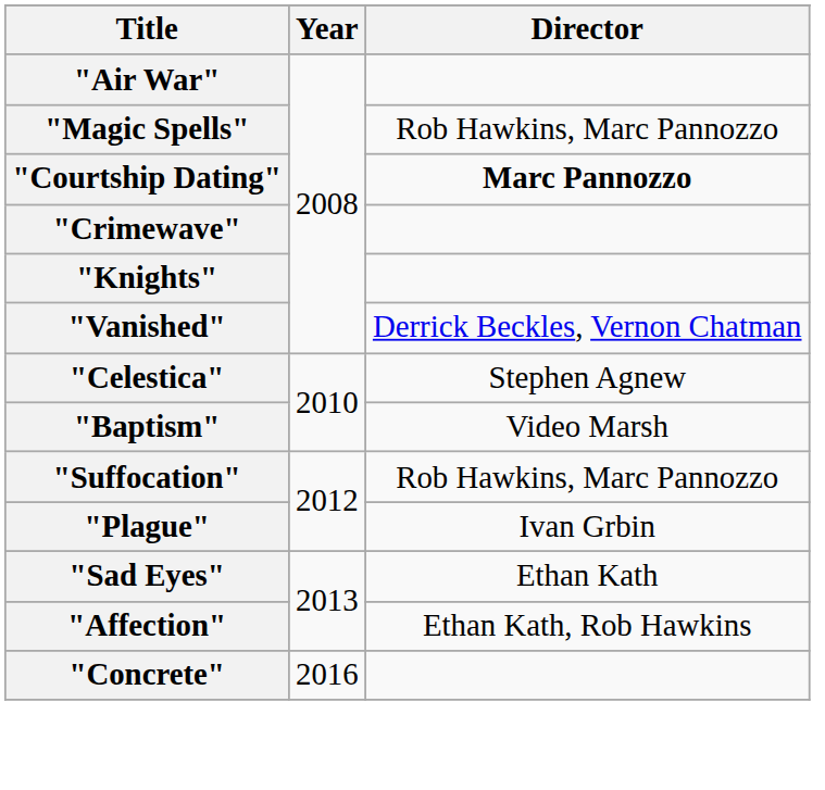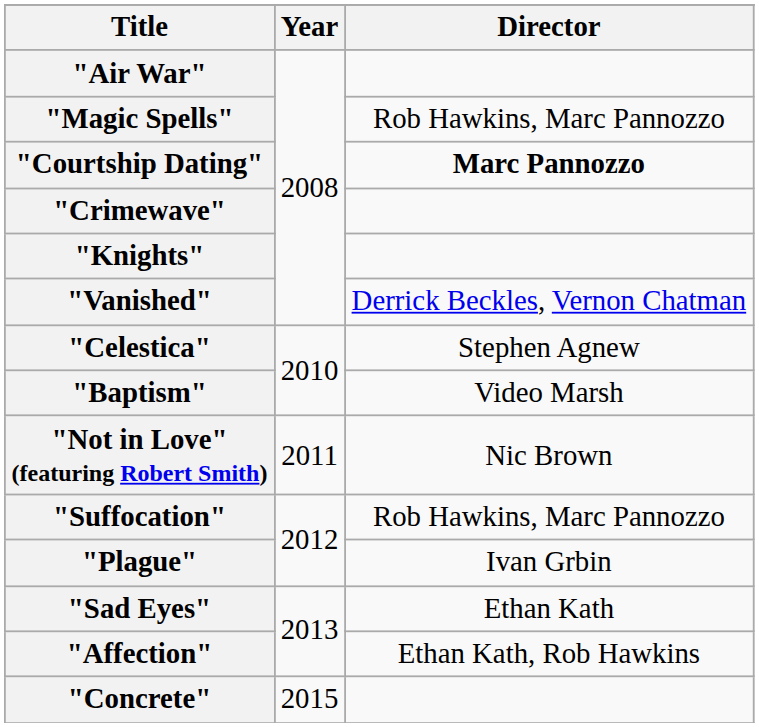+ row: "Not in Love" (featuring Robert Smith) | 2011 | Nic Brown
"Concrete" | Year: 2016 -> 2015
